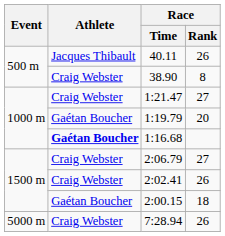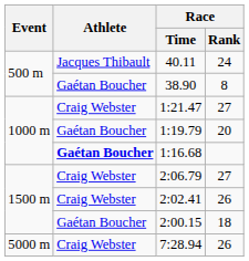40.11 | Race / Rank: 26 -> 24
38.90 | Athlete: Craig Webster -> Gaétan Boucher
